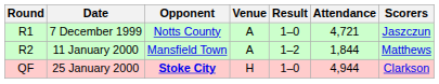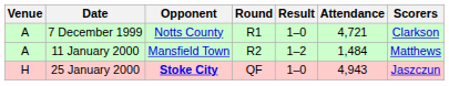columns swapped: Round <-> Venue
7 December 1999 | Scorers: Jaszczun -> Clarkson
11 January 2000 | Attendance: 1,844 -> 1,484
25 January 2000 | Attendance: 4,944 -> 4,943
25 January 2000 | Scorers: Clarkson -> Jaszczun
